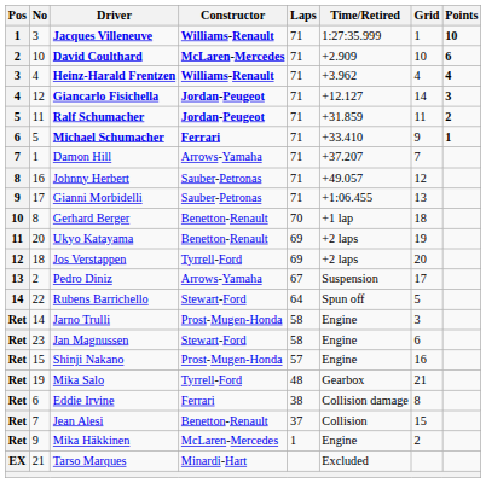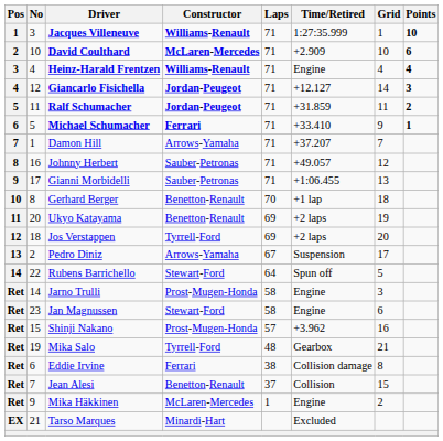Heinz-Harald Frentzen | Time/Retired: +3.962 -> Engine
Shinji Nakano | Time/Retired: Engine -> +3.962
